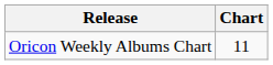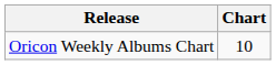Oricon Weekly Albums Chart | Chart: 11 -> 10
